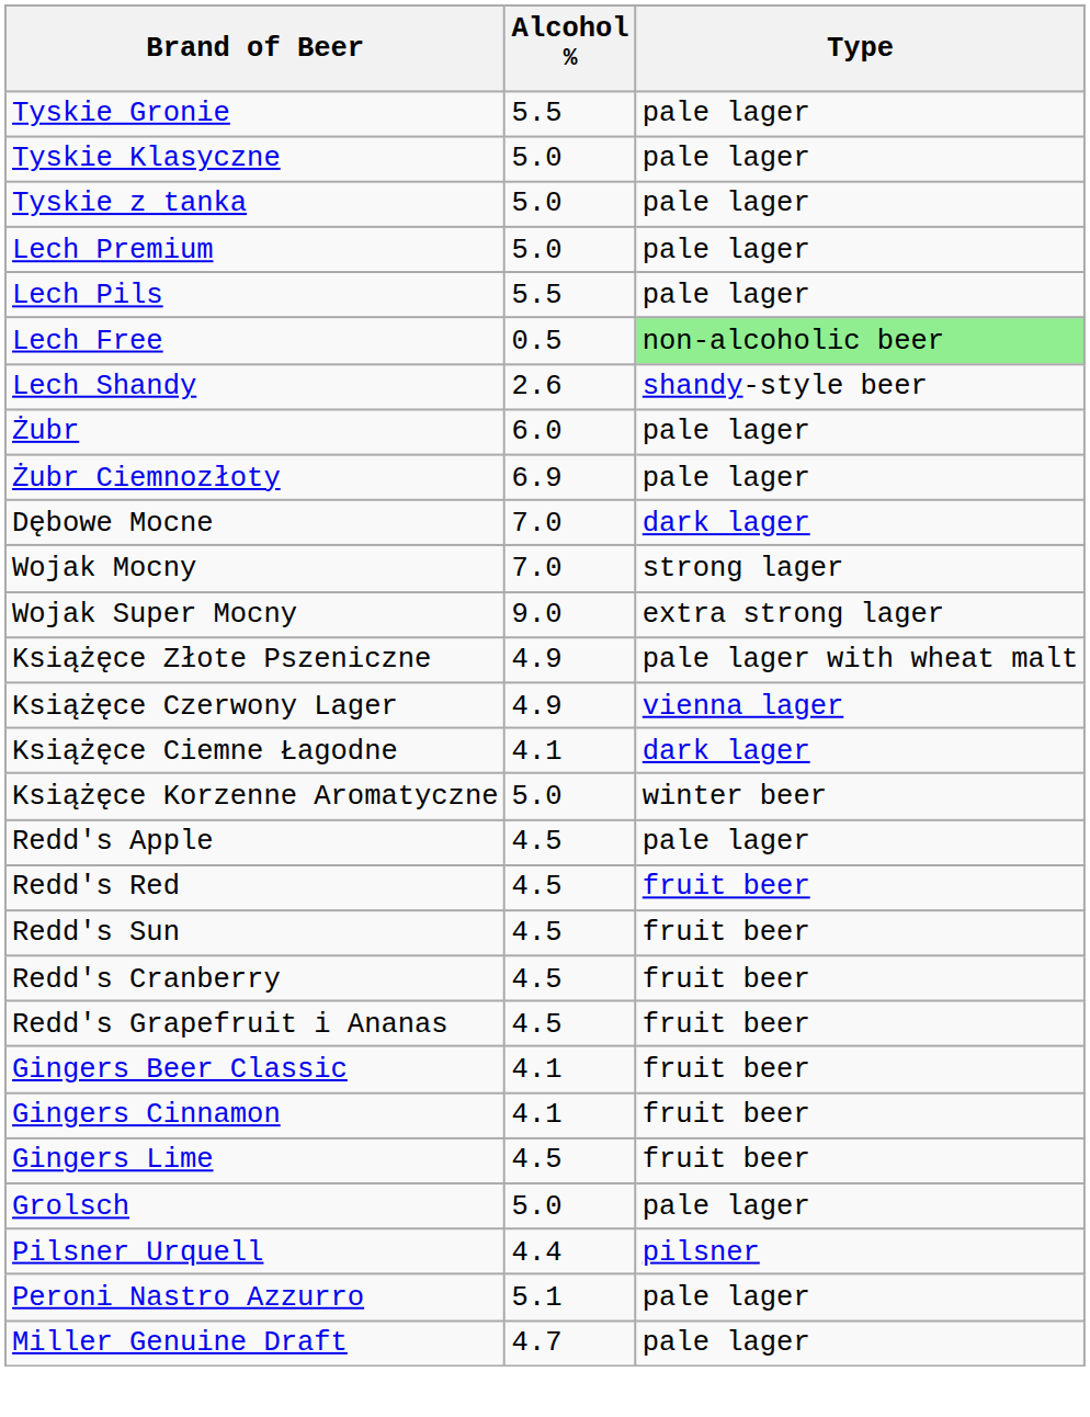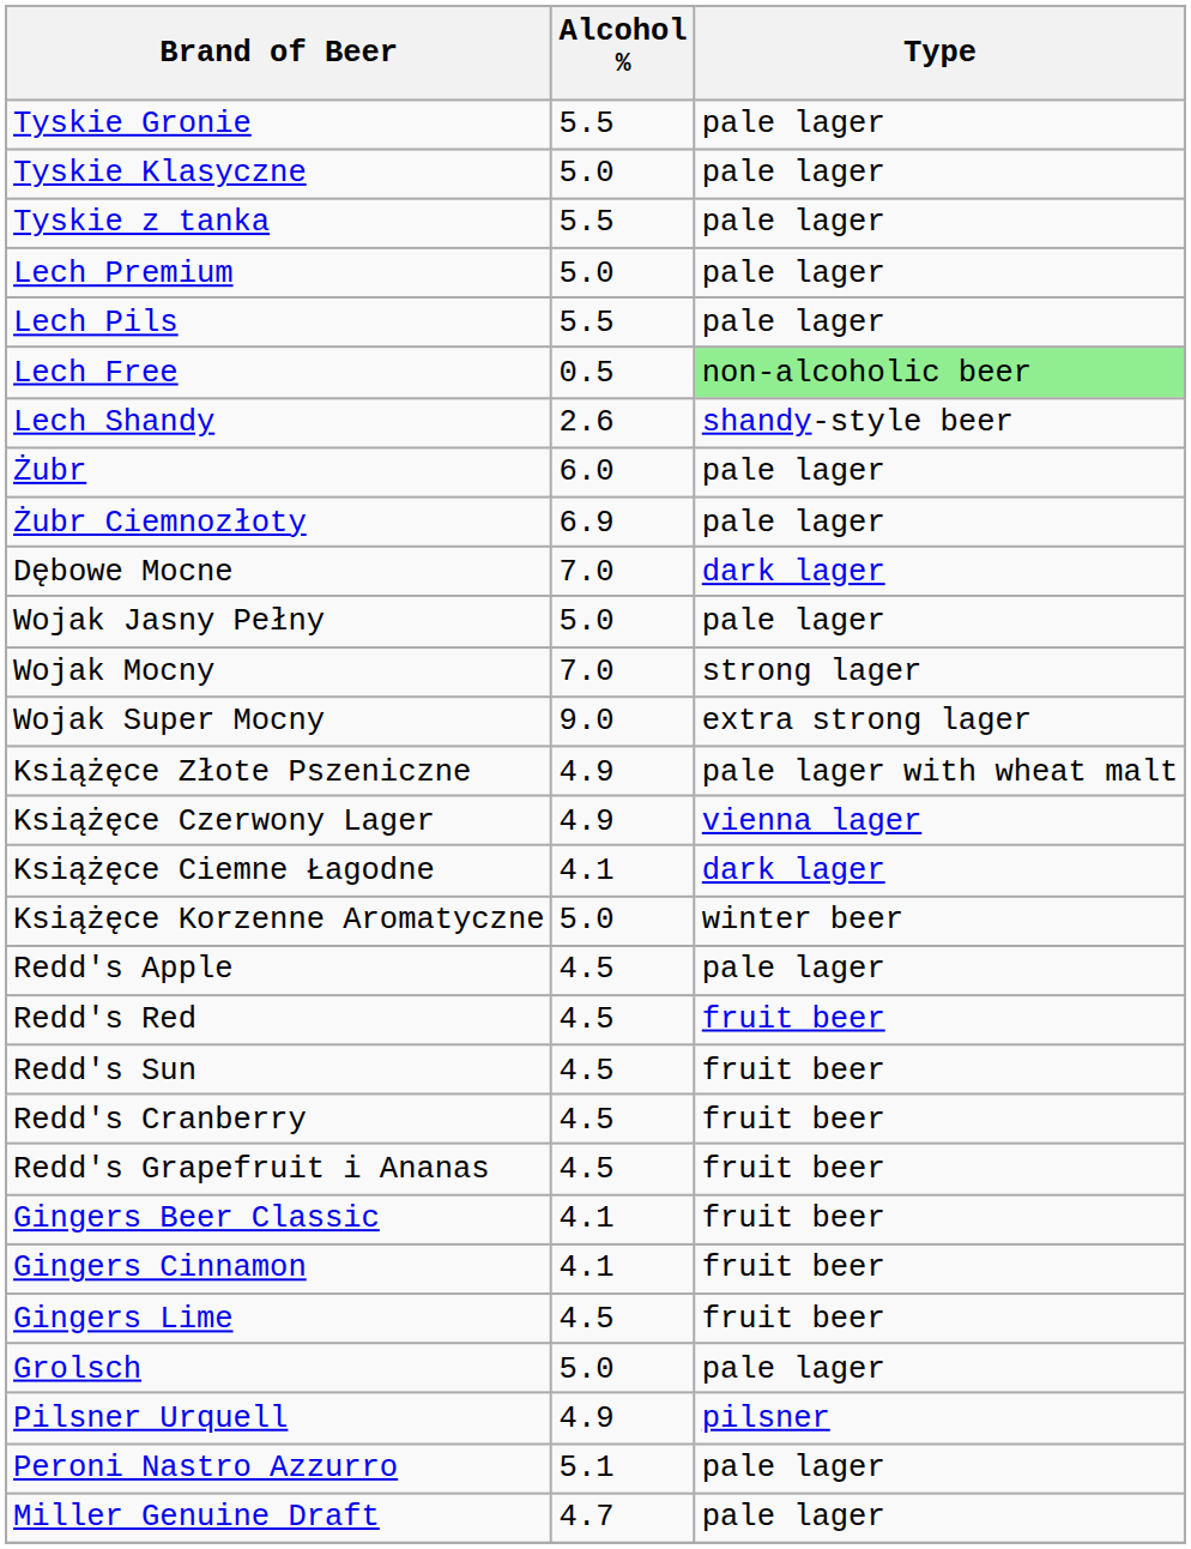Tyskie z tanka | Alcohol %: 5.0 -> 5.5
+ row: Wojak Jasny Pełny | 5.0 | pale lager
Pilsner Urquell | Alcohol %: 4.4 -> 4.9
